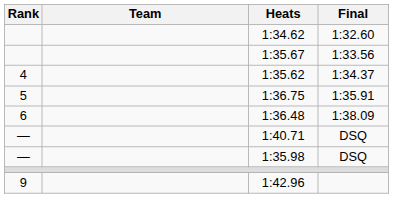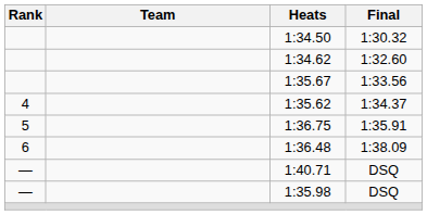+ row: 1:34.50 | 1:30.32
- row: 9 | 1:42.96
